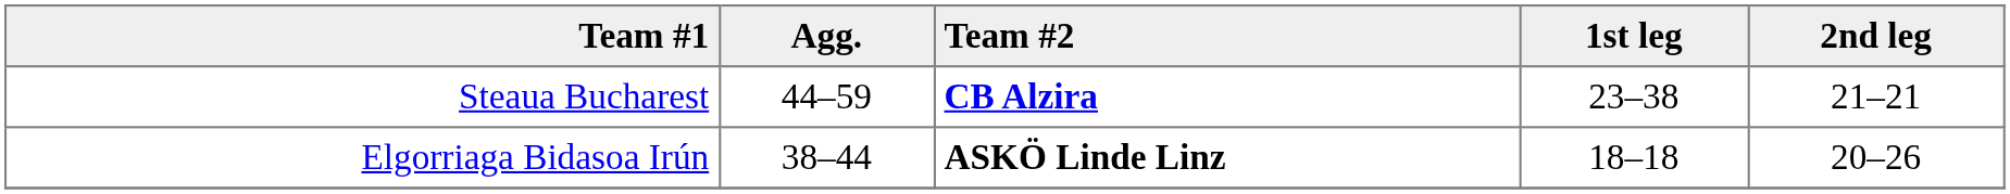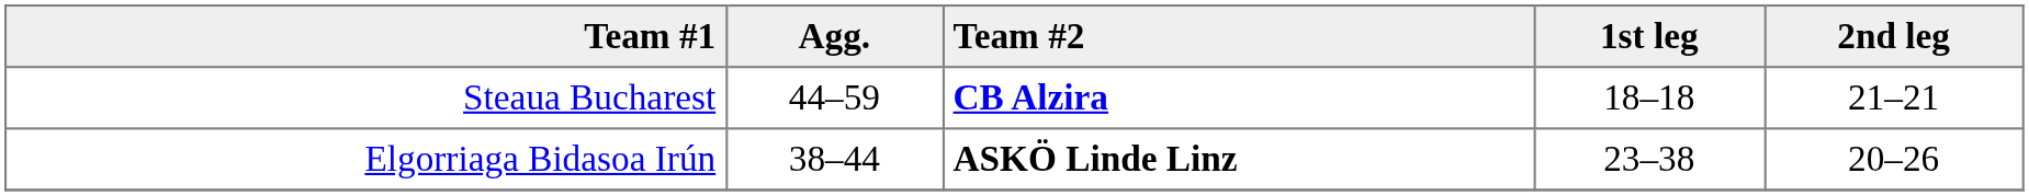Steaua Bucharest | 1st leg: 23–38 -> 18–18
Elgorriaga Bidasoa Irún | 1st leg: 18–18 -> 23–38
